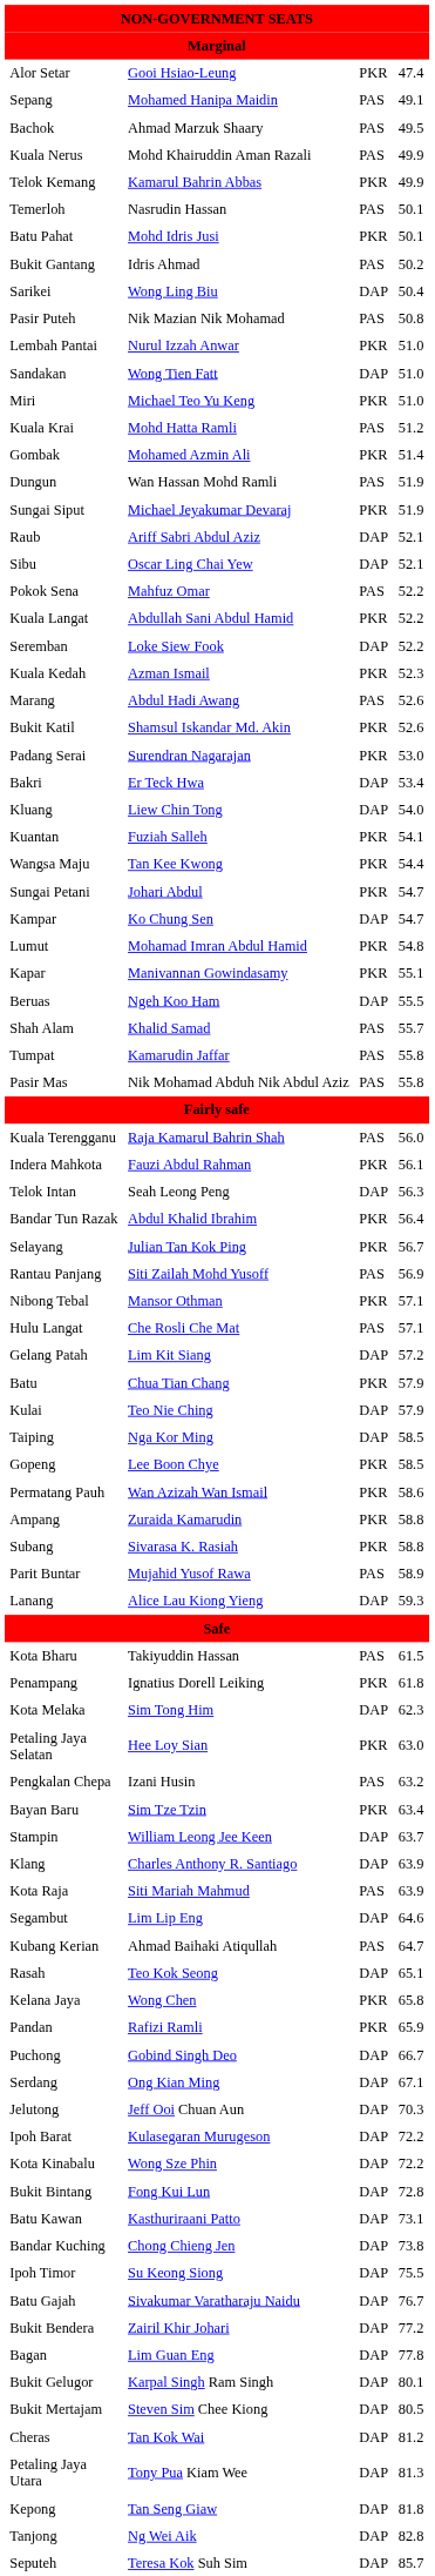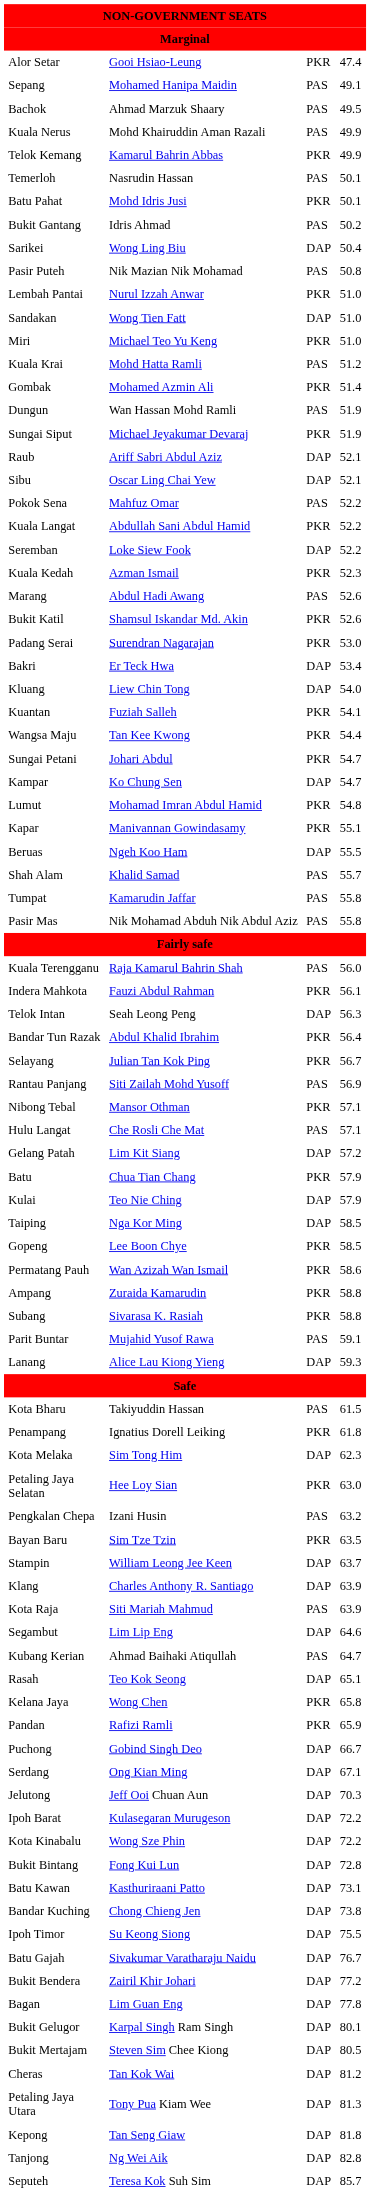Parit Buntar | column 4: 58.9 -> 59.1
Bayan Baru | column 4: 63.4 -> 63.5
